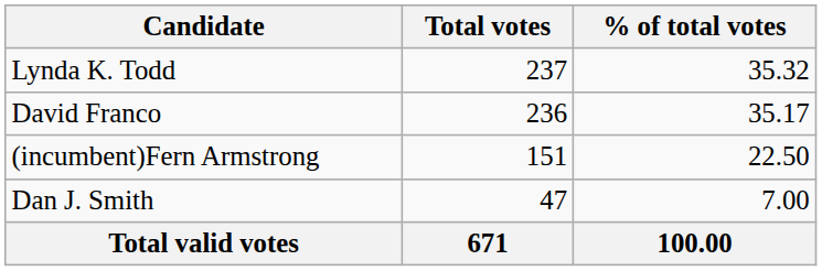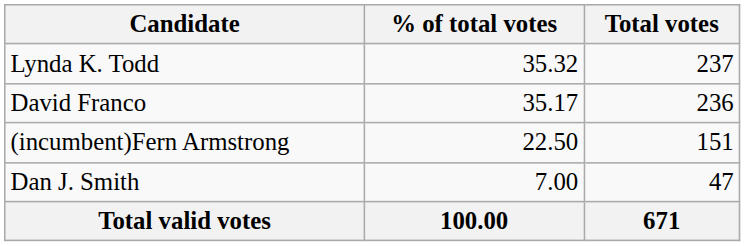columns swapped: Total votes <-> % of total votes
